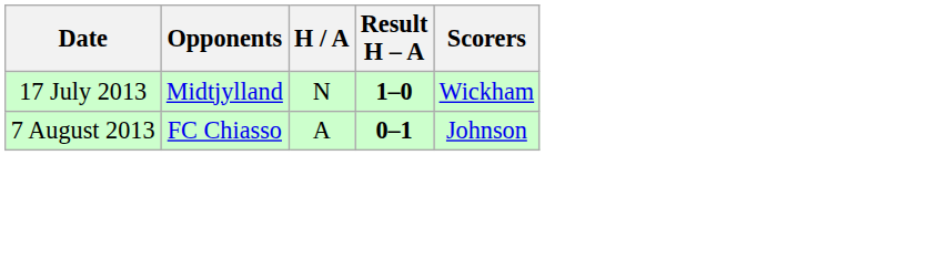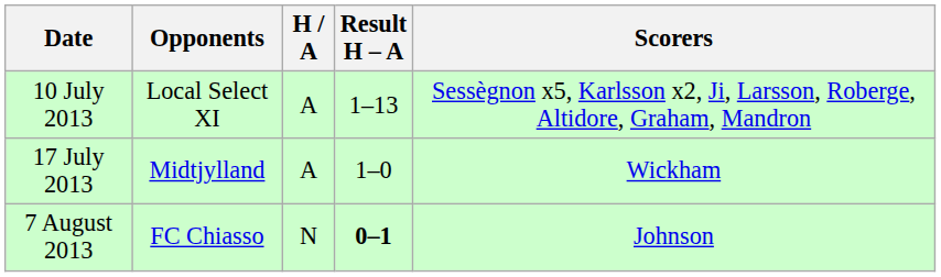+ row: 10 July 2013 | Local Select XI | A | 1–13 | Sessègnon x5, Karlsson x2, Ji, Larsson, Roberge, Altidore, Graham, Mandron
17 July 2013 | H / A: N -> A
17 July 2013 | Result H – A: bold -> normal
7 August 2013 | H / A: A -> N
